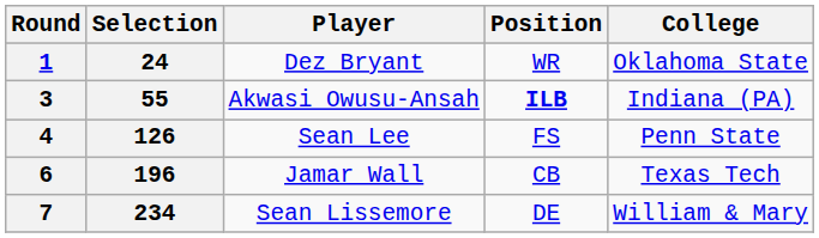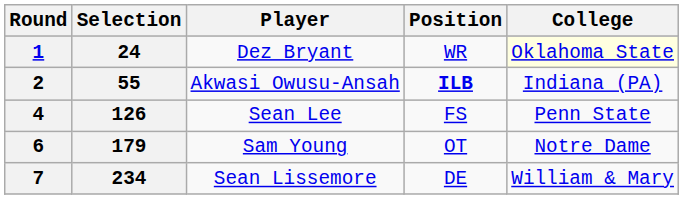24 | College: no background -> lightyellow background
55 | Round: 3 -> 2
+ row: 6 | 179 | Sam Young | OT | Notre Dame
- row: 6 | 196 | Jamar Wall | CB | Texas Tech
